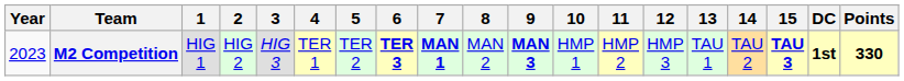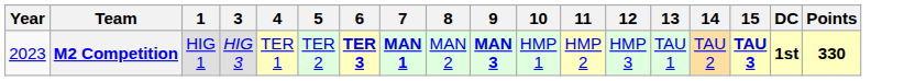- column: 2 | HIG 2
